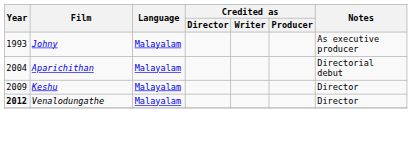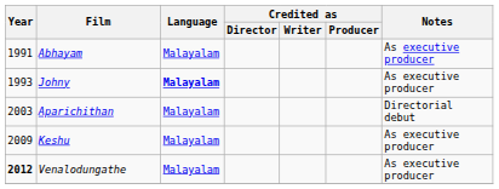+ row: 1991 | Abhayam | Malayalam | As executive producer
Johny | Language: normal -> bold
Aparichithan | Year: 2004 -> 2003
Keshu | Notes: Director -> As executive producer
Venalodungathe | Notes: Director -> As executive producer
